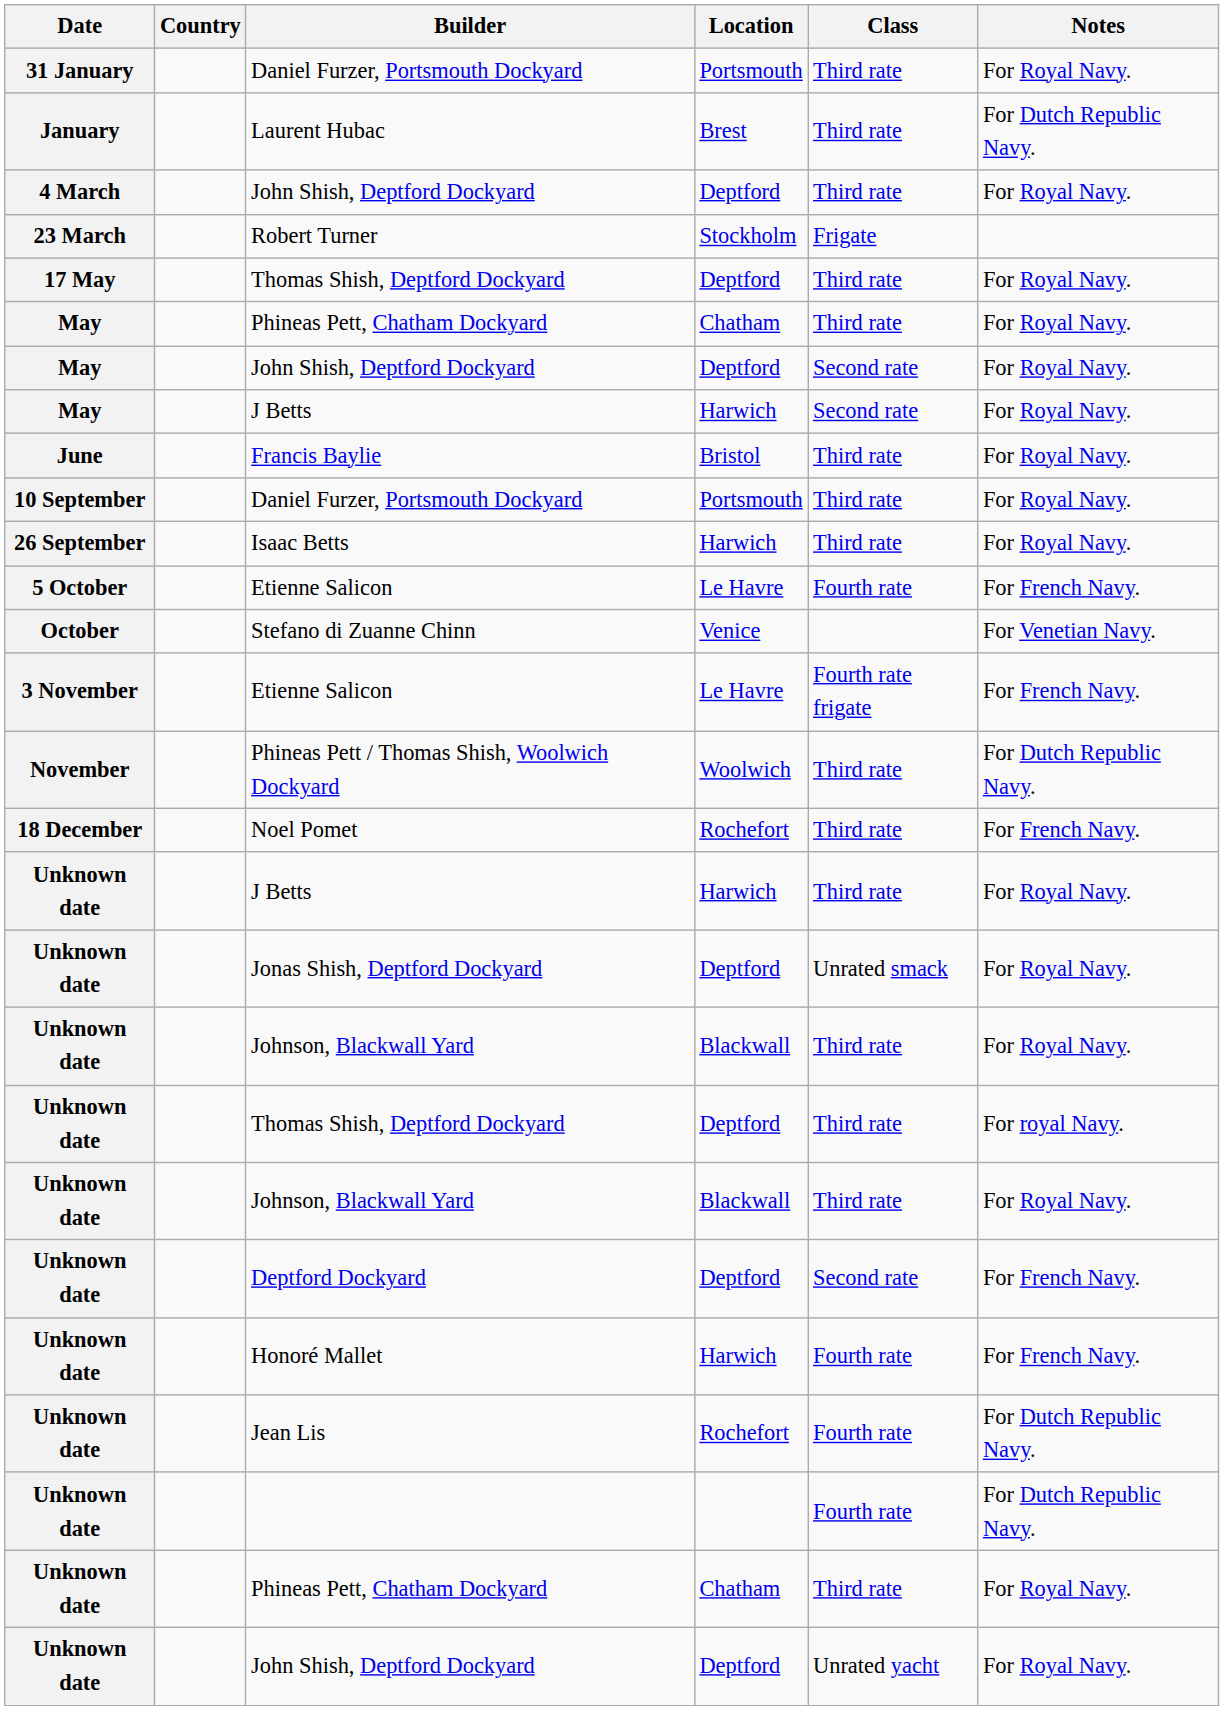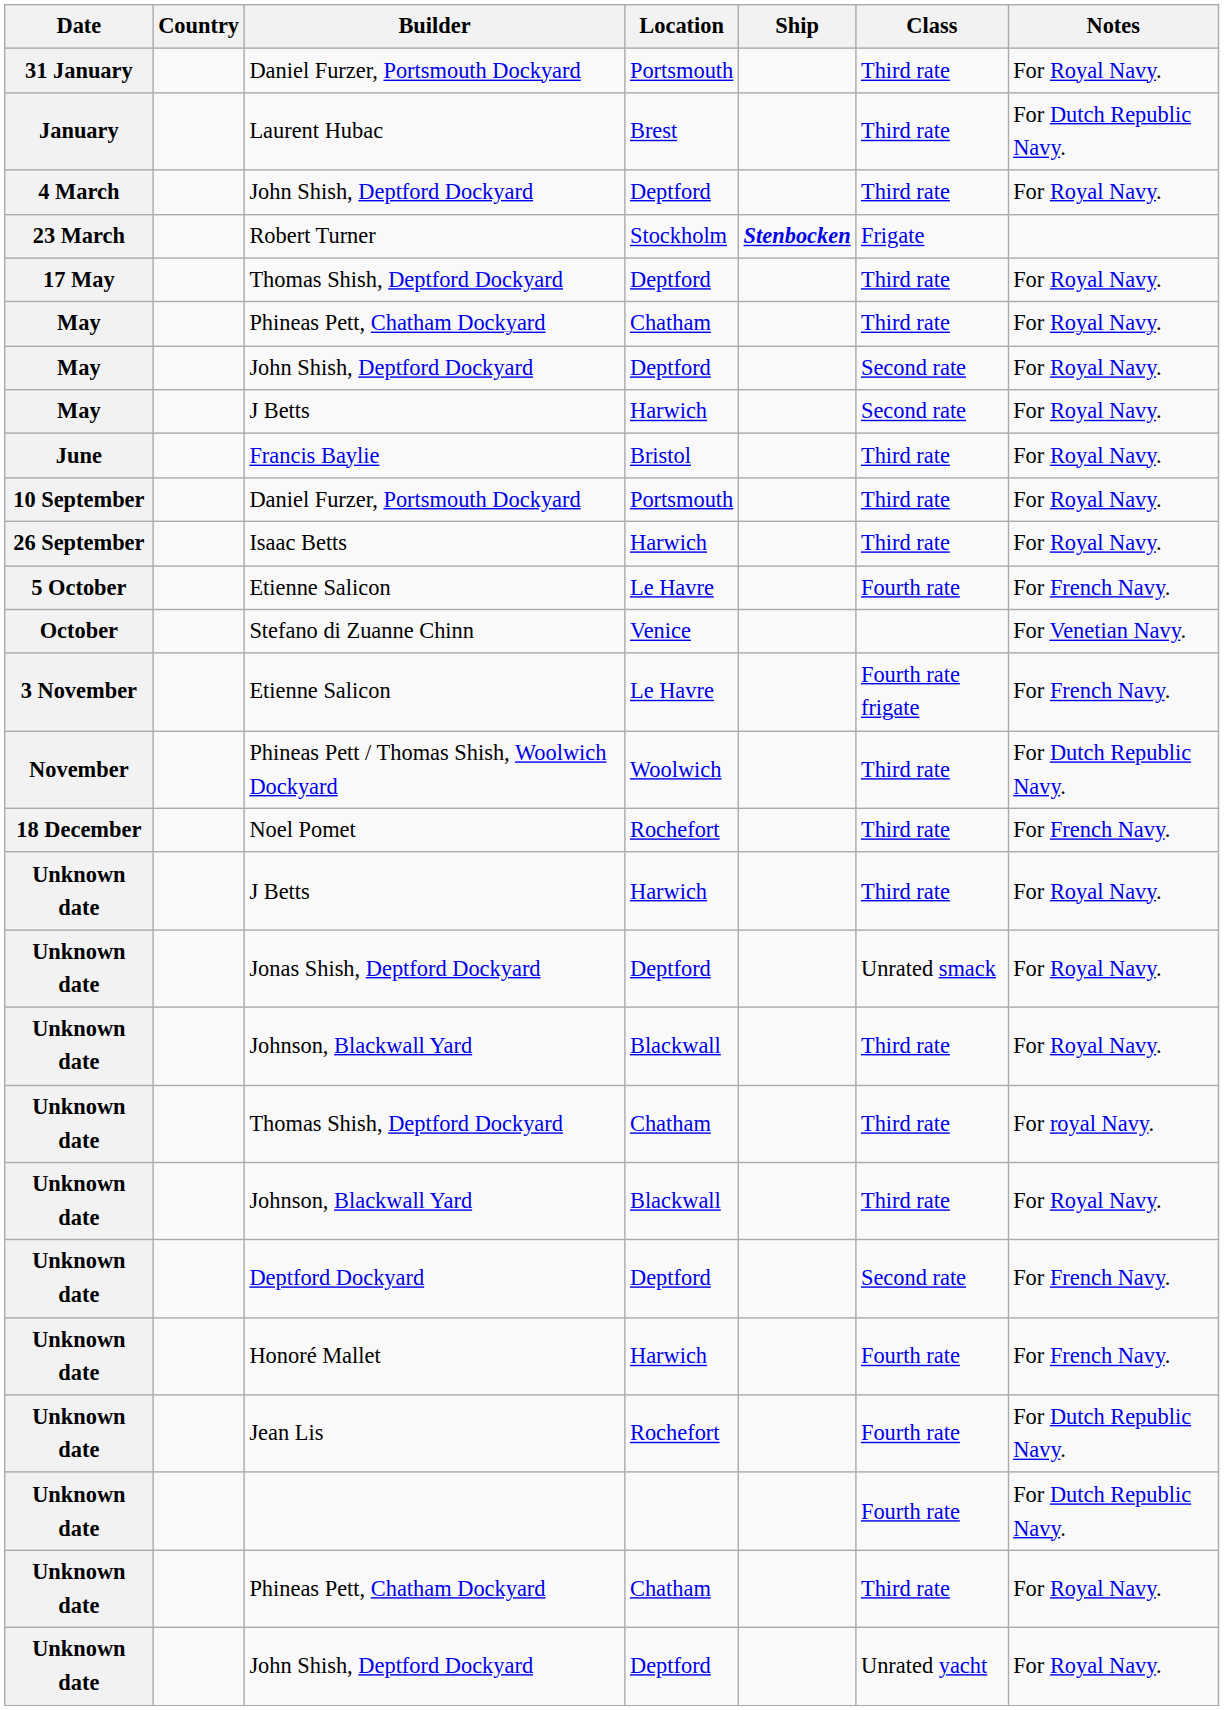+ column: Ship | Stenbocken
Unknown date / Thomas Shish, Deptford Dockyard | Location: Deptford -> Chatham
